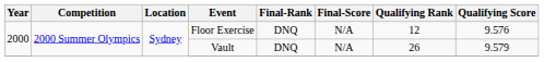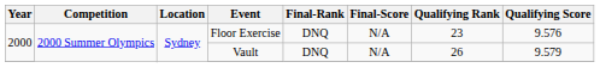Floor Exercise | Qualifying Rank: 12 -> 23
